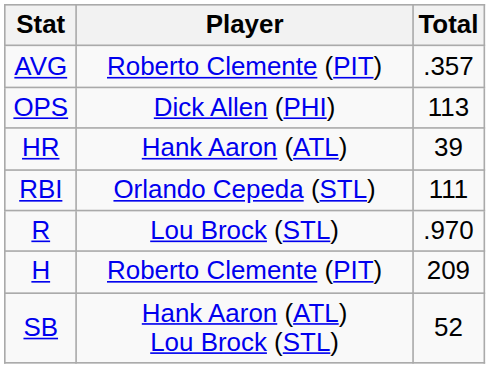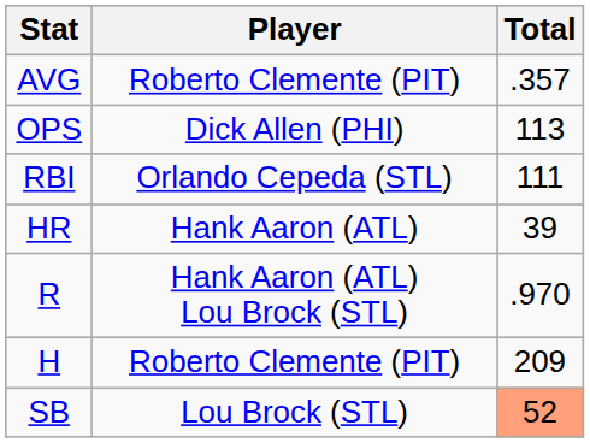rows swapped: HR <-> RBI
R | Player: Lou Brock (STL) -> Hank Aaron (ATL) Lou Brock (STL)
SB | Player: Hank Aaron (ATL) Lou Brock (STL) -> Lou Brock (STL)
SB | Total: no background -> lightsalmon background
